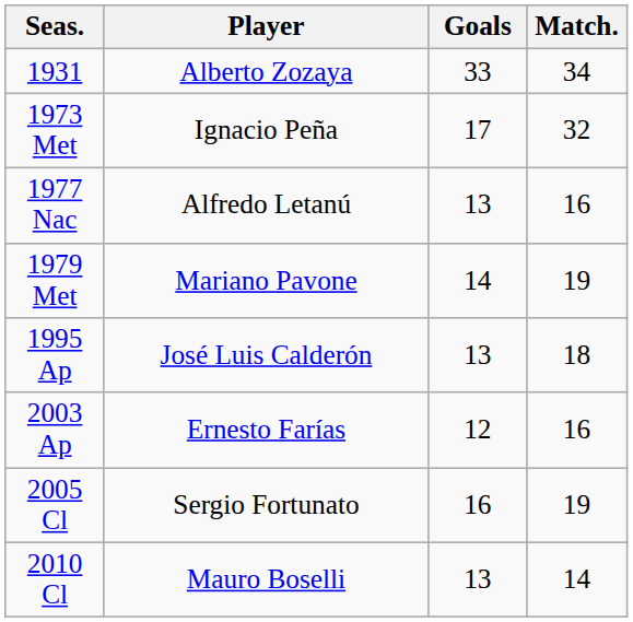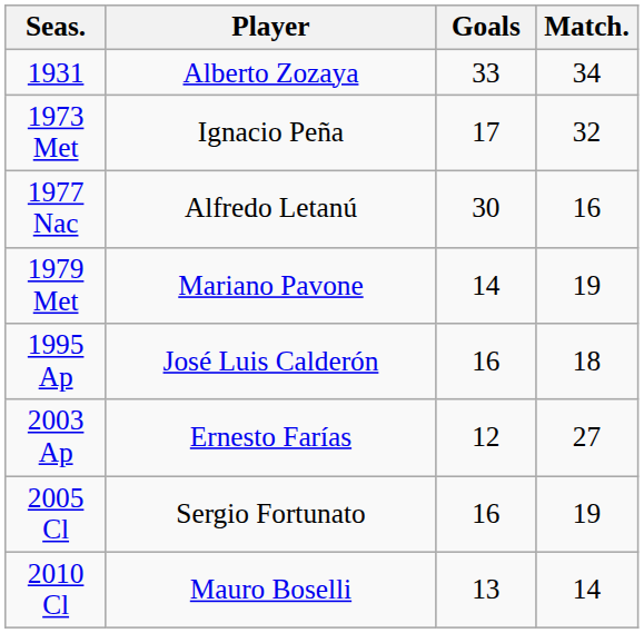1977 Nac | Goals: 13 -> 30
1995 Ap | Goals: 13 -> 16
2003 Ap | Match.: 16 -> 27
